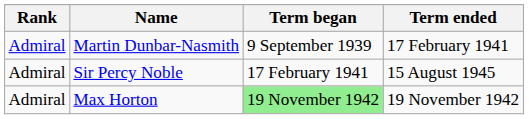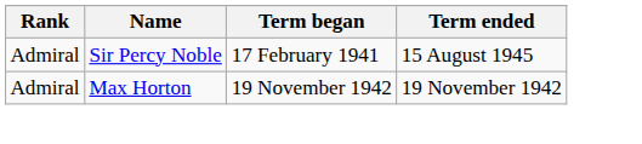- row: Admiral | Martin Dunbar-Nasmith | 9 September 1939 | 17 February 1941
Max Horton | Term began: lightgreen background -> no background
